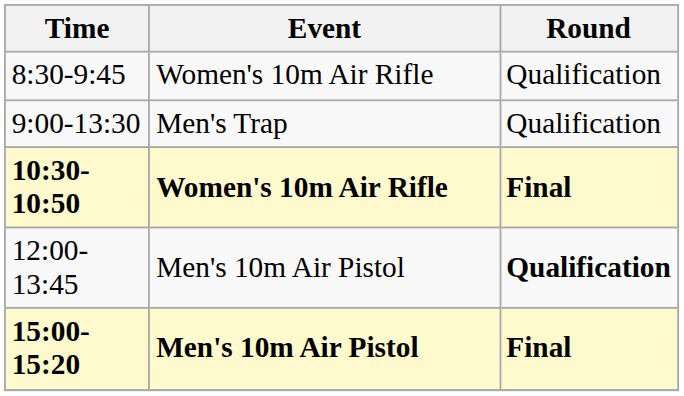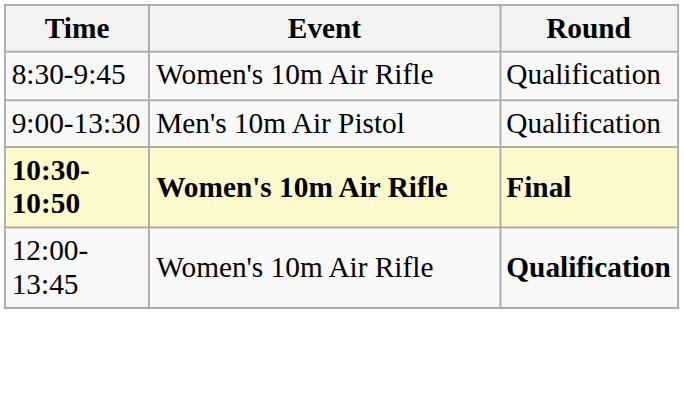9:00-13:30 | Event: Men's Trap -> Men's 10m Air Pistol
12:00-13:45 | Event: Men's 10m Air Pistol -> Women's 10m Air Rifle
- row: 15:00-15:20 | Men's 10m Air Pistol | Final
